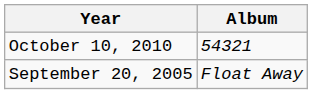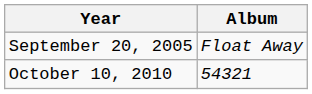rows swapped: September 20, 2005 <-> October 10, 2010
